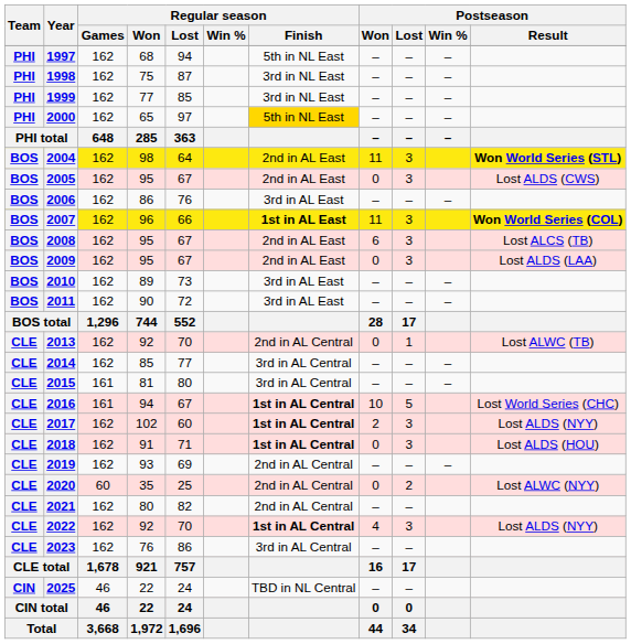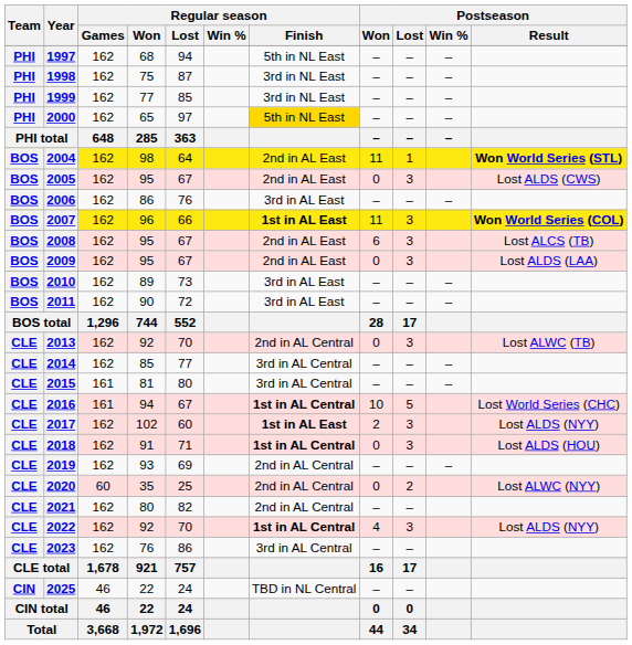2004 | Postseason / Lost: 3 -> 1
2013 | Postseason / Lost: 1 -> 3
2017 | Regular season / Finish: 1st in AL Central -> 1st in AL East
